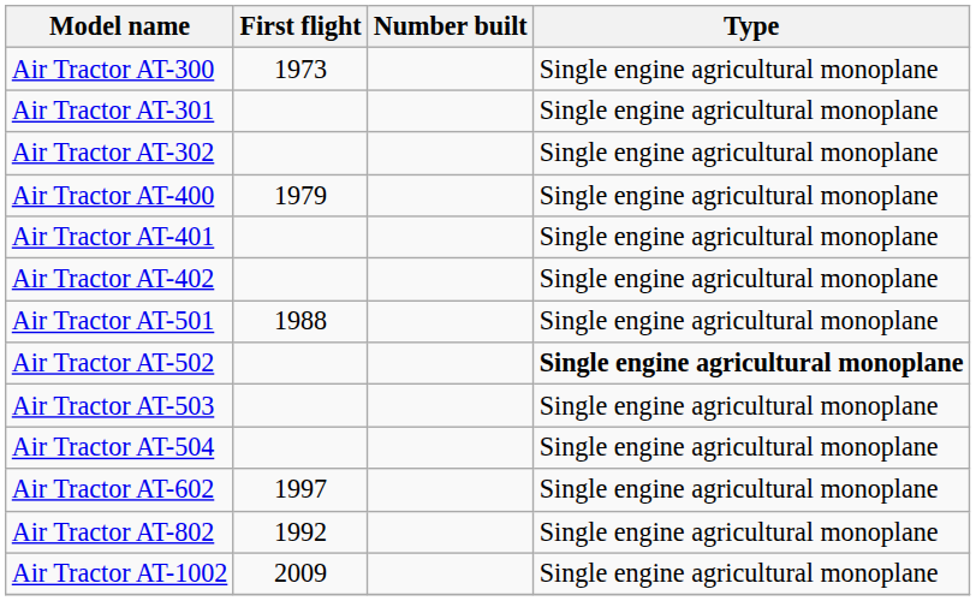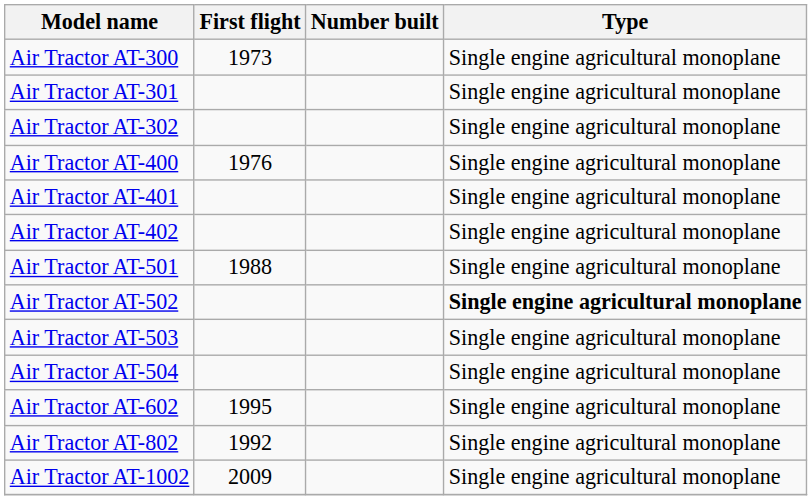Air Tractor AT-400 | First flight: 1979 -> 1976
Air Tractor AT-602 | First flight: 1997 -> 1995
